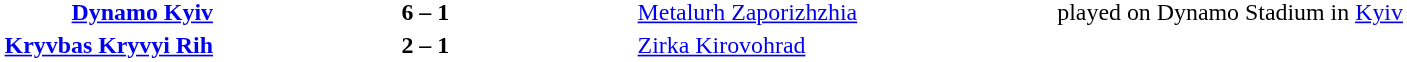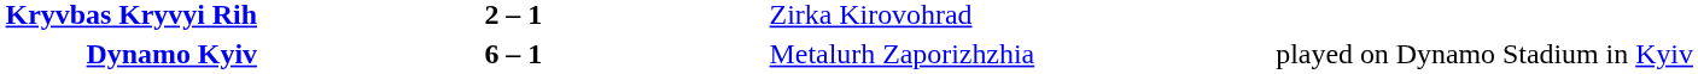rows swapped: Dynamo Kyiv <-> Kryvbas Kryvyi Rih
